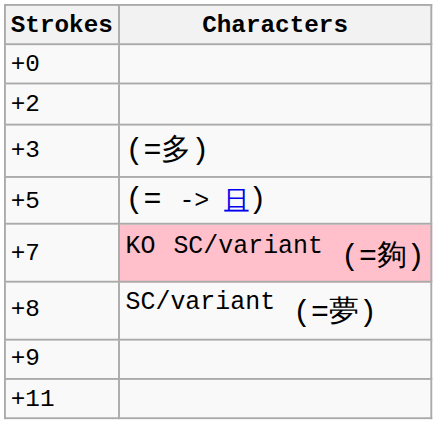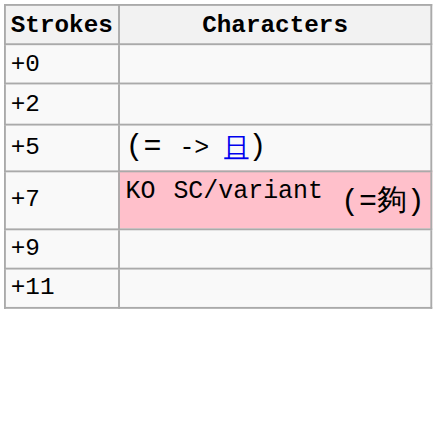- row: +3 | (=多)
- row: +8 | SC/variant (=夢)
